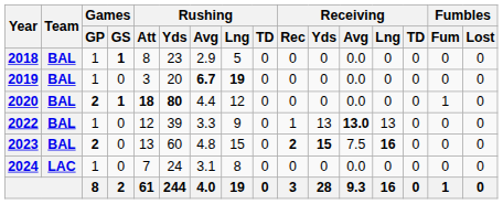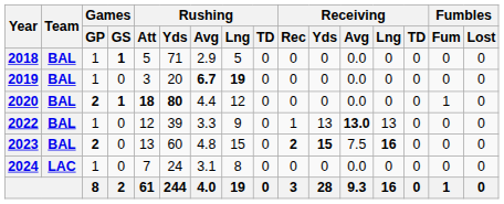2018 | Rushing / Att: 8 -> 5
2018 | Rushing / Yds: 23 -> 71
